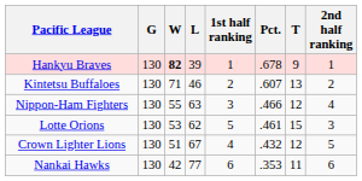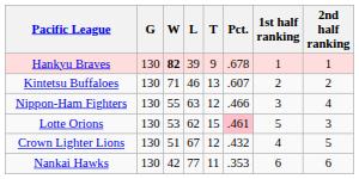columns swapped: T <-> 1st half ranking
Lotte Orions | Pct.: no background -> pink background
